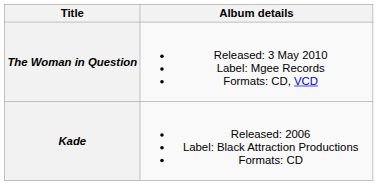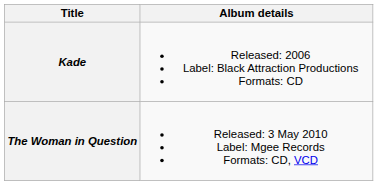rows swapped: Kade <-> The Woman in Question
